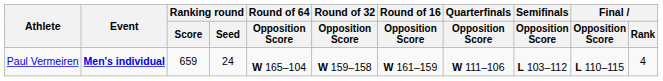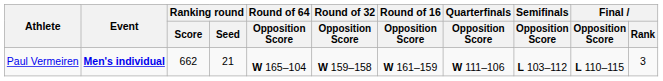Paul Vermeiren | Ranking round / Score: 659 -> 662
Paul Vermeiren | Ranking round / Seed: 24 -> 21
Paul Vermeiren | Final / Rank: 4 -> 3
